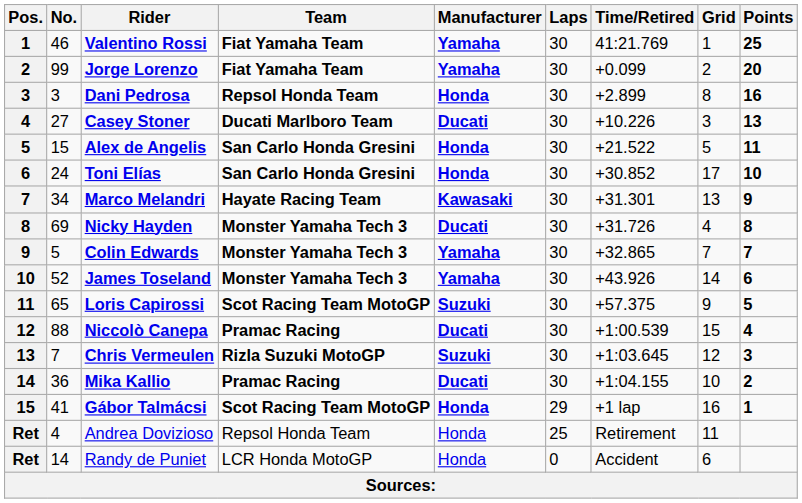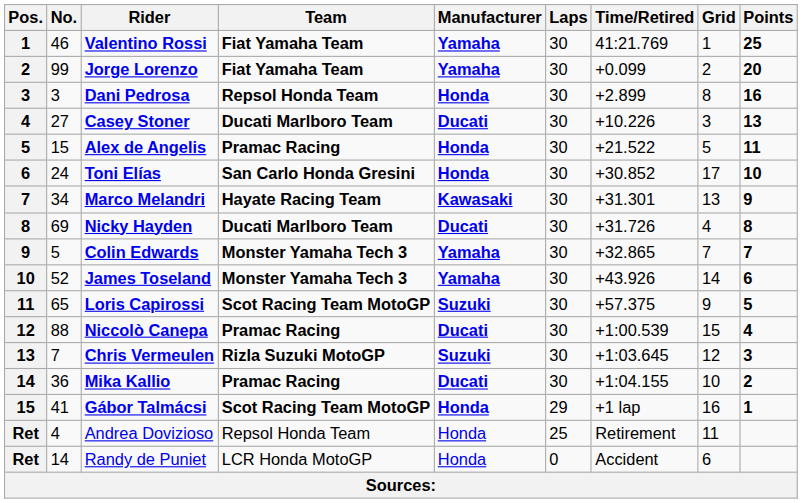Alex de Angelis | Team: San Carlo Honda Gresini -> Pramac Racing
Nicky Hayden | Team: Monster Yamaha Tech 3 -> Ducati Marlboro Team
